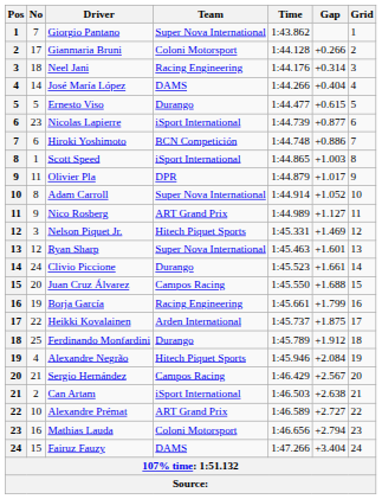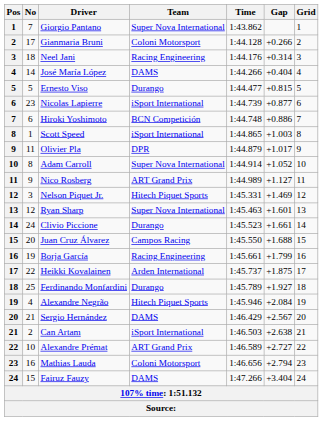Ernesto Viso | Gap: +0.615 -> +0.815
Ferdinando Monfardini | Gap: +1.912 -> +1.927
Sergio Hernández | Team: Campos Racing -> DAMS
